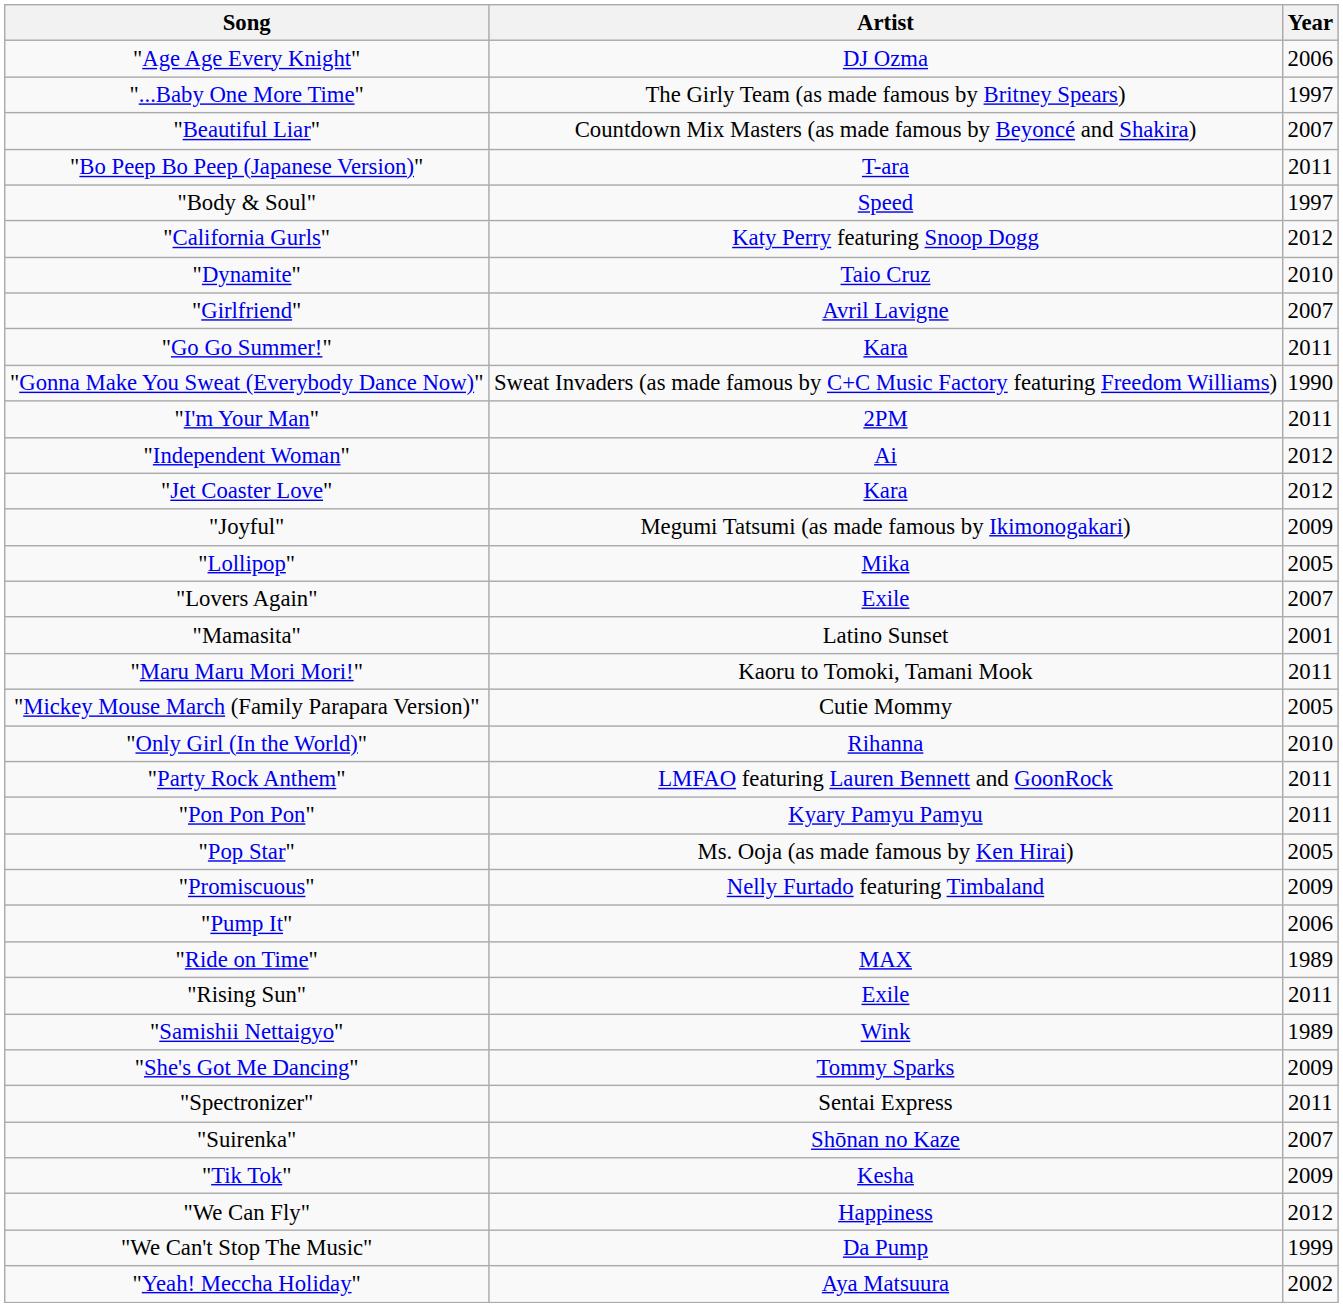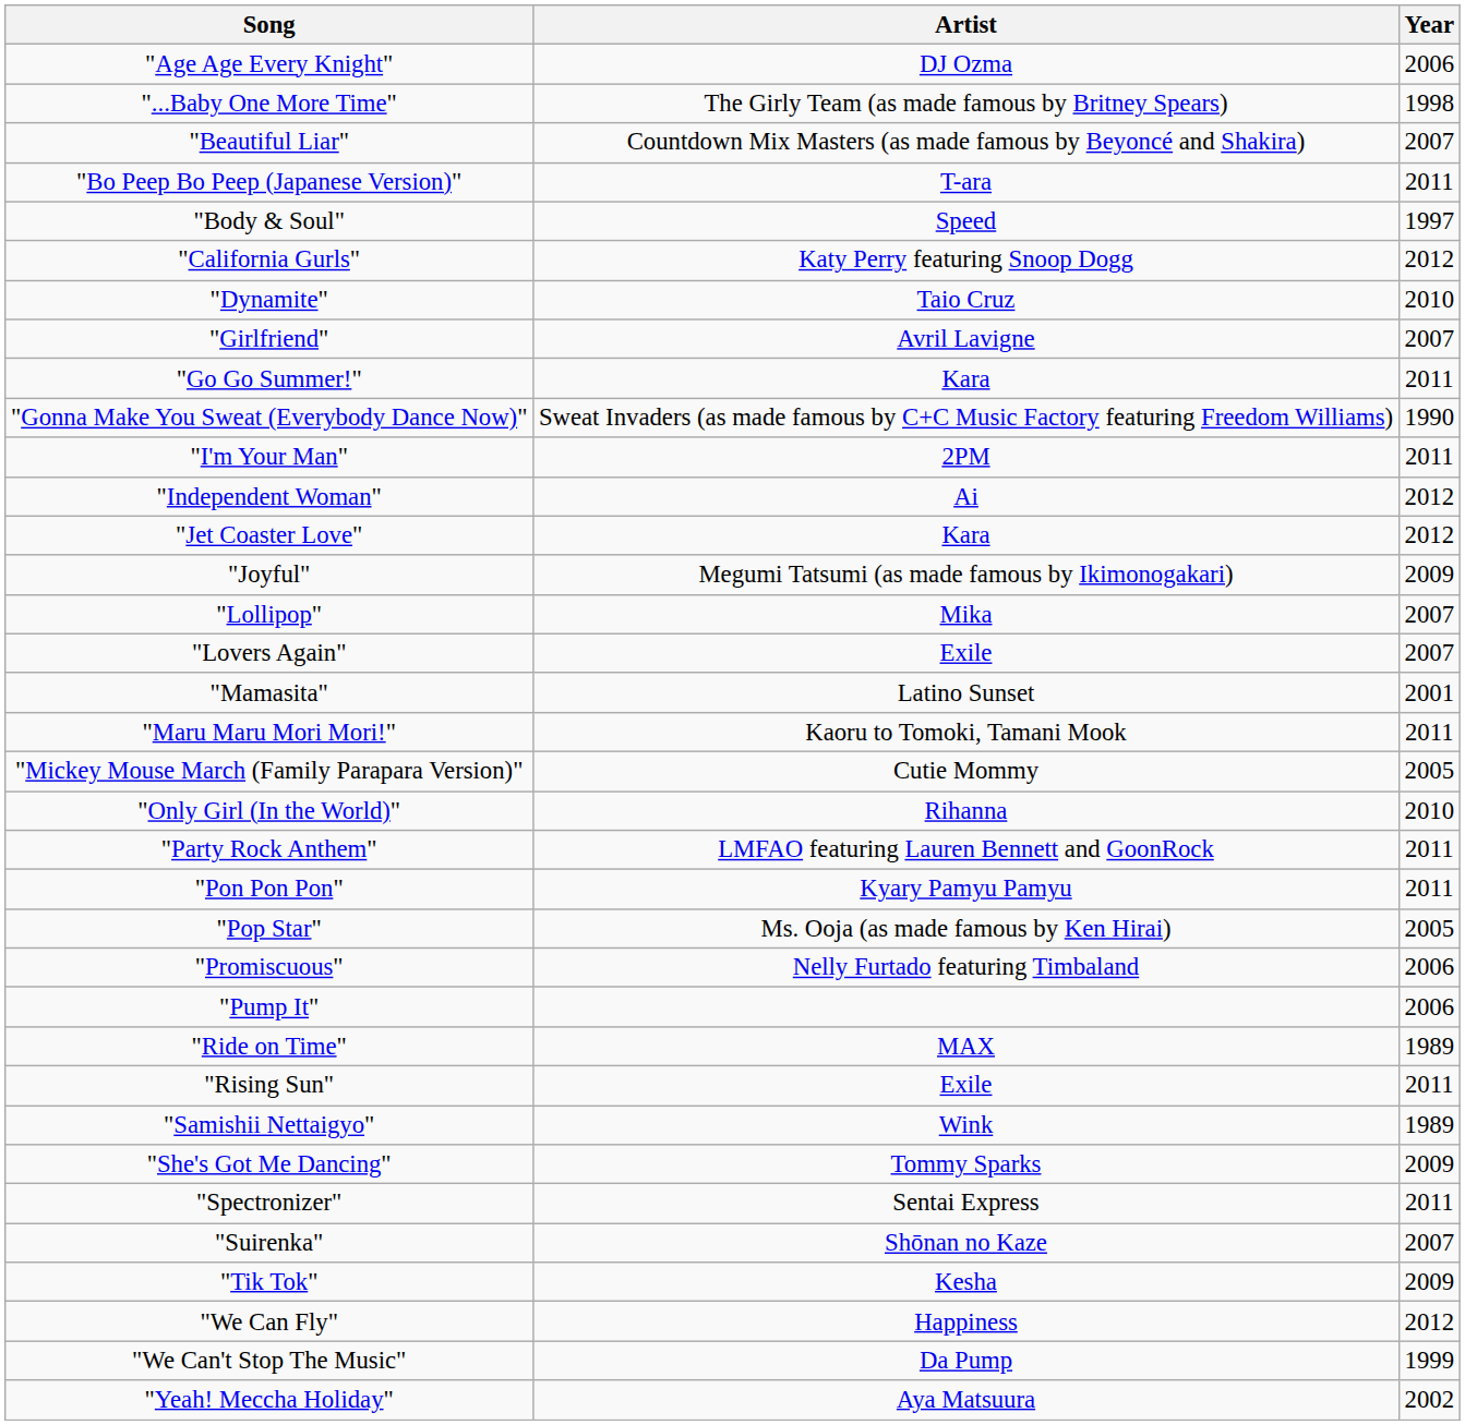"...Baby One More Time" | Year: 1997 -> 1998
"Lollipop" | Year: 2005 -> 2007
"Promiscuous" | Year: 2009 -> 2006
